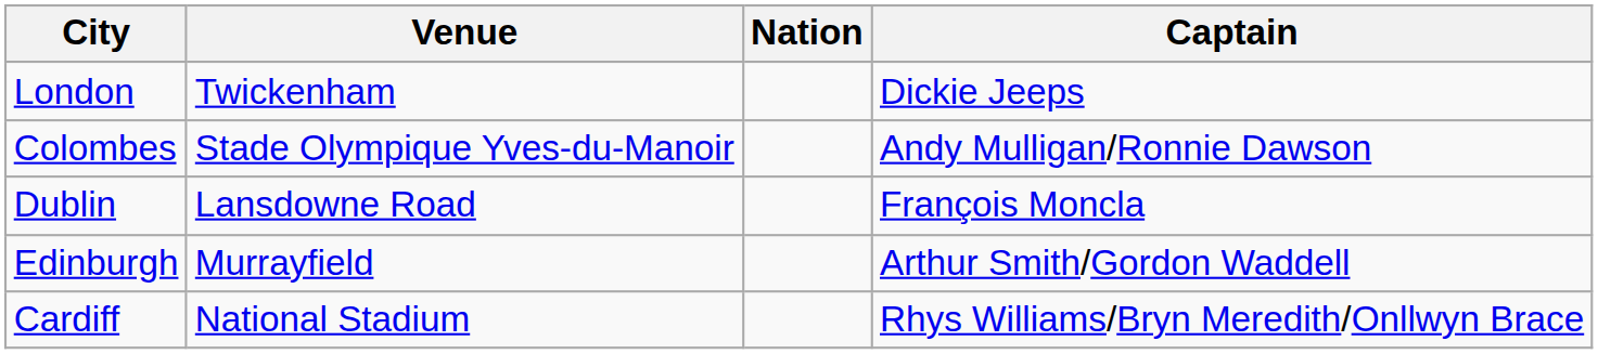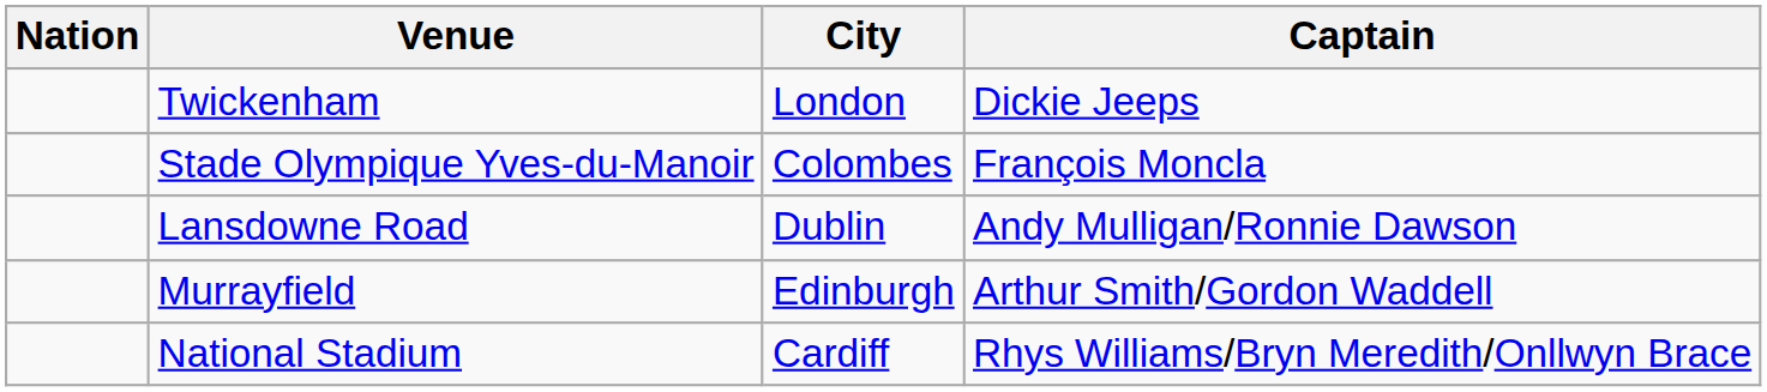columns swapped: Nation <-> City
Stade Olympique Yves-du-Manoir | Captain: Andy Mulligan/Ronnie Dawson -> François Moncla
Lansdowne Road | Captain: François Moncla -> Andy Mulligan/Ronnie Dawson
